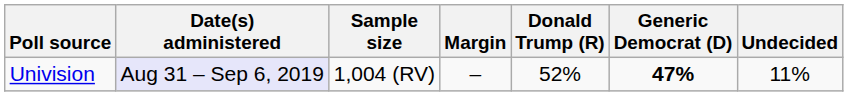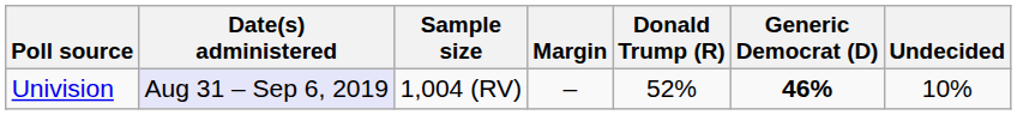Univision | Generic Democrat (D): 47% -> 46%
Univision | Undecided: 11% -> 10%
